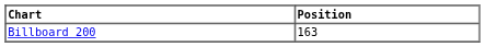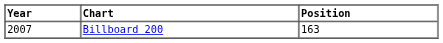+ column: Year | 2007
